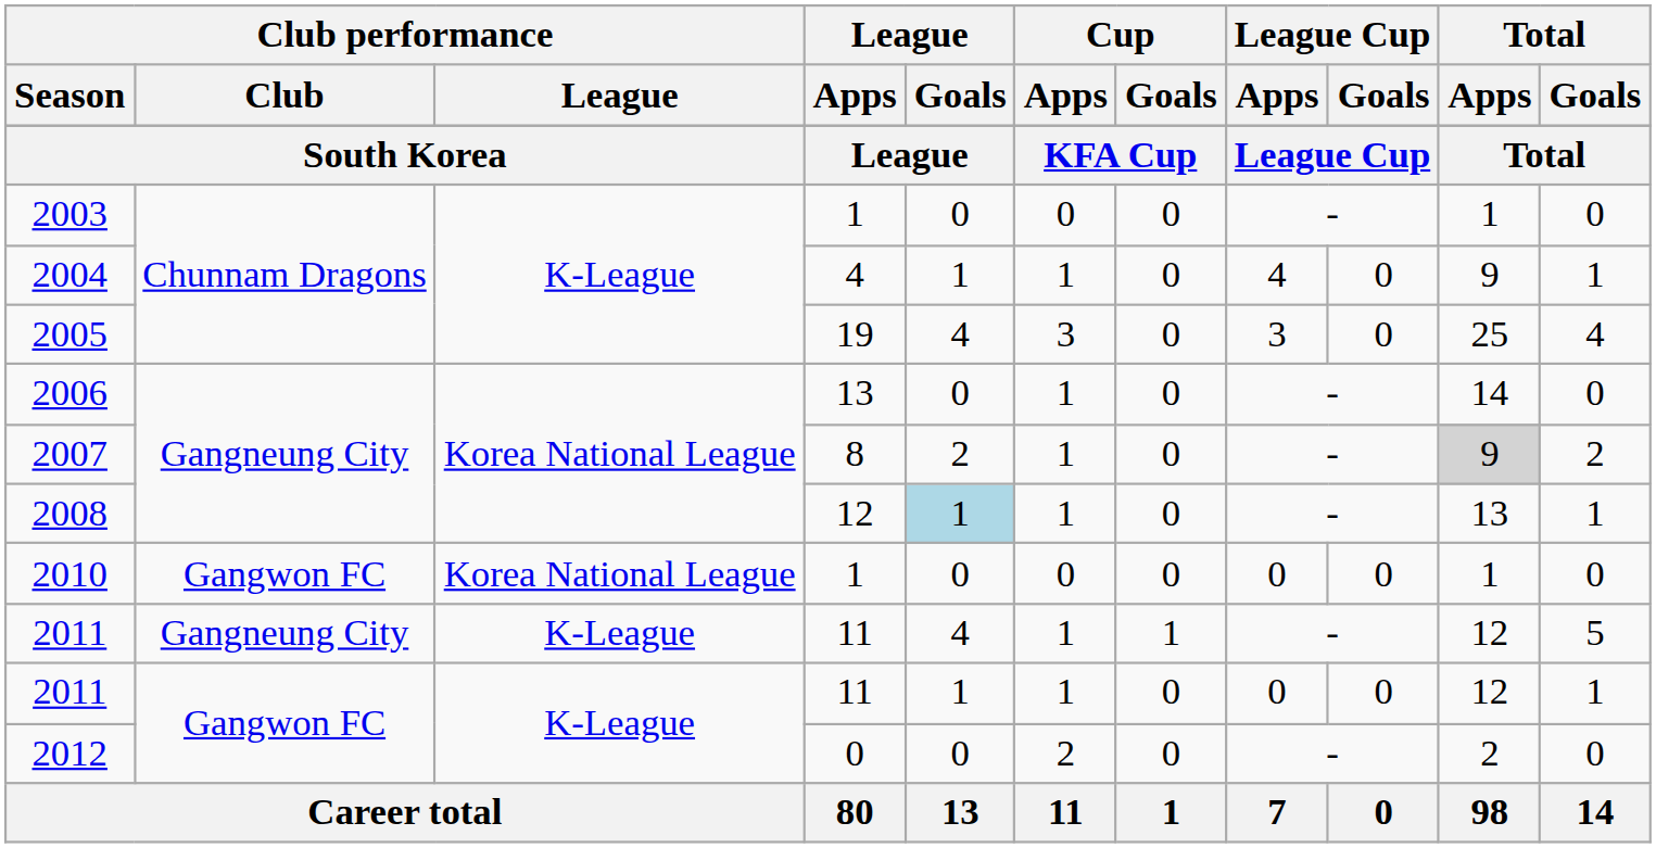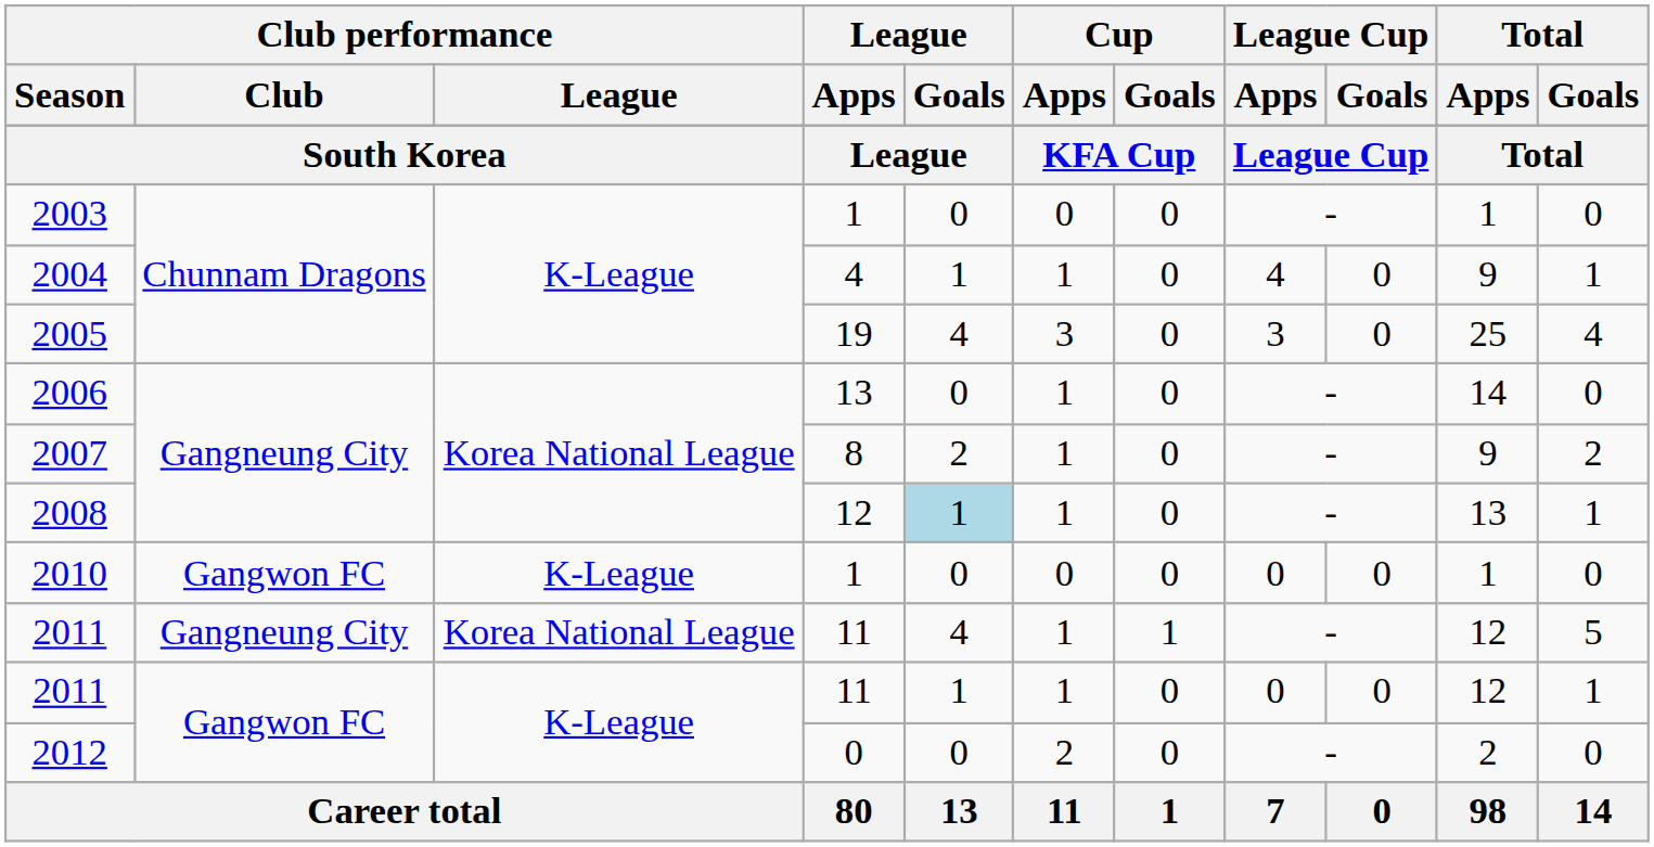2007 | Total / Apps: lightgrey background -> no background
2010 | Club performance / League: Korea National League -> K-League
2011 / Gangneung City | Club performance / League: K-League -> Korea National League
